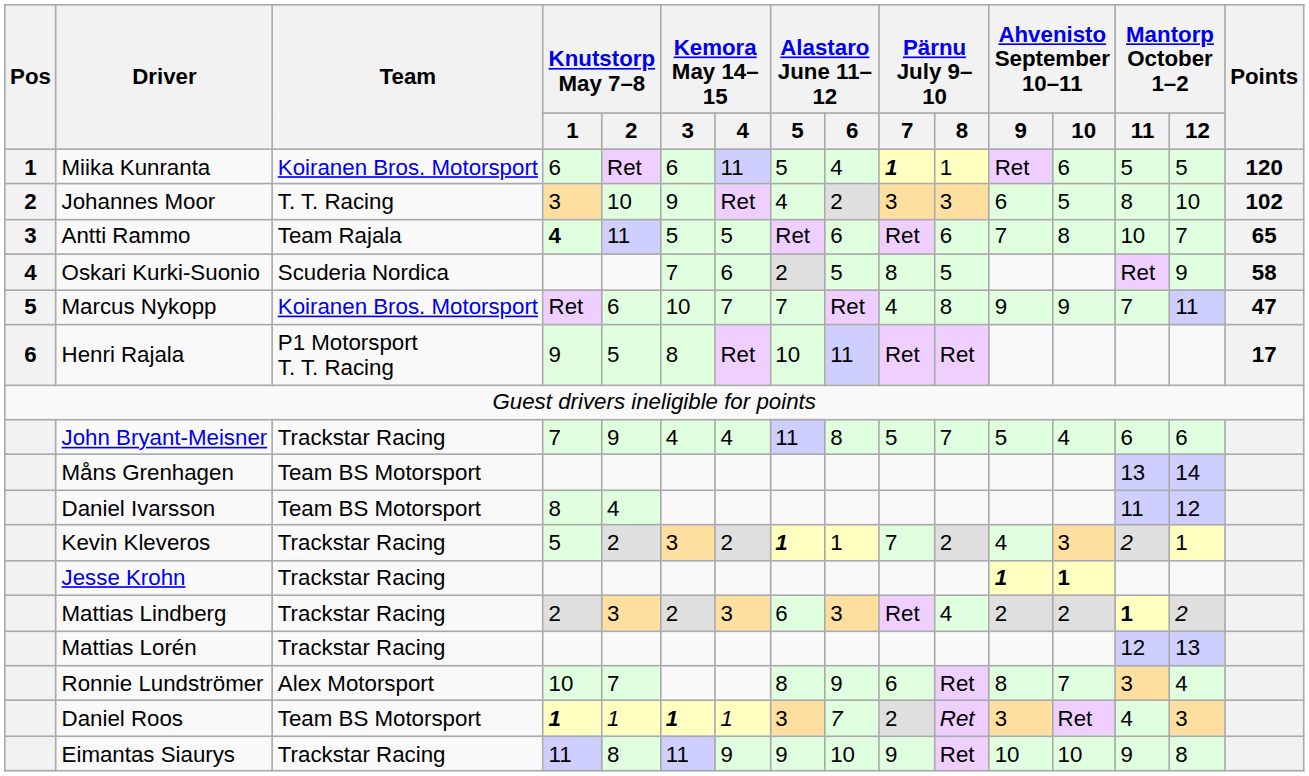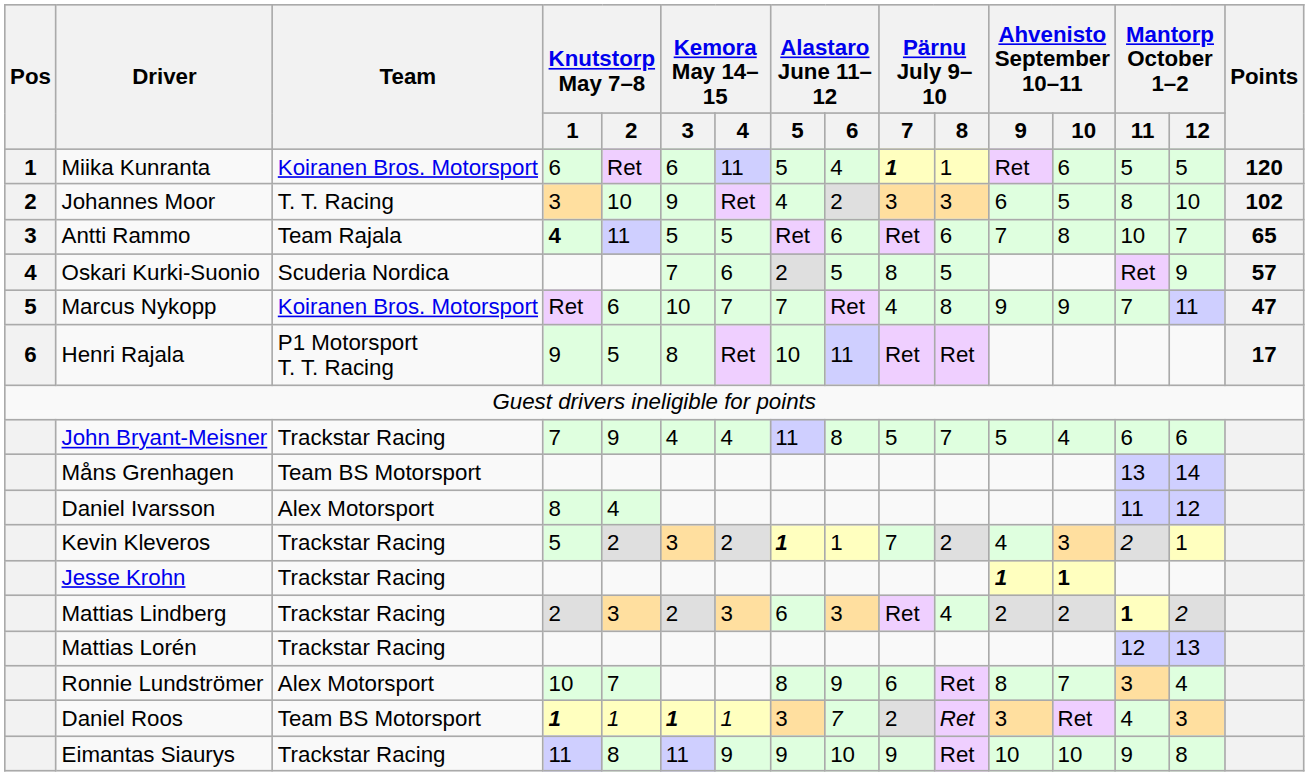Oskari Kurki-Suonio | Points: 58 -> 57
Daniel Ivarsson | Team: Team BS Motorsport -> Alex Motorsport
